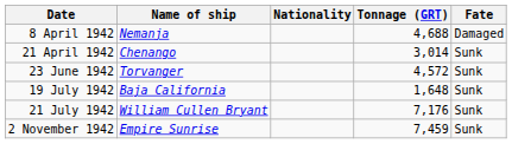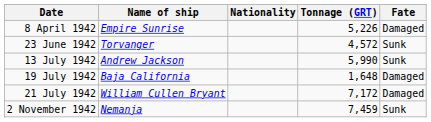8 April 1942 | Name of ship: Nemanja -> Empire Sunrise
8 April 1942 | Tonnage (GRT): 4,688 -> 5,226
- row: 21 April 1942 | Chenango | 3,014 | Sunk
+ row: 13 July 1942 | Andrew Jackson | 5,990 | Sunk
19 July 1942 | Fate: Sunk -> Damaged
21 July 1942 | Tonnage (GRT): 7,176 -> 7,172
21 July 1942 | Fate: Sunk -> Damaged
2 November 1942 | Name of ship: Empire Sunrise -> Nemanja
